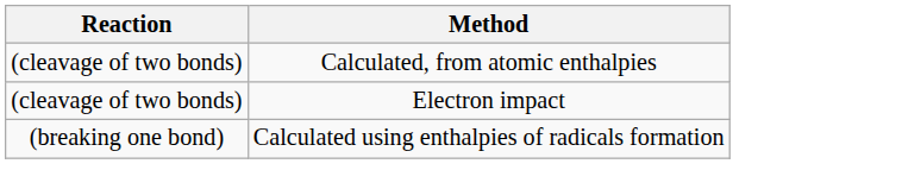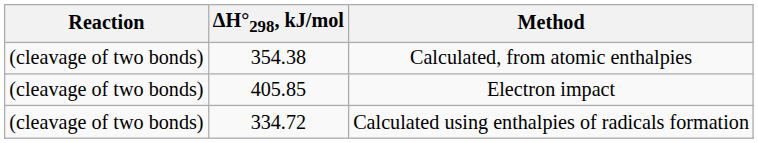+ column: ΔH°298, kJ/mol | 354.38 | 405.85 | 334.72
Calculated using enthalpies of radicals formation | Reaction: (breaking one bond) -> (cleavage of two bonds)
